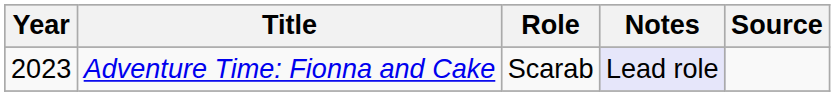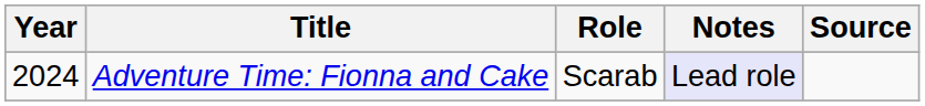Adventure Time: Fionna and Cake | Year: 2023 -> 2024
